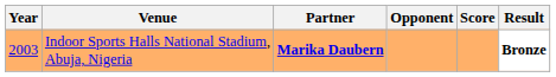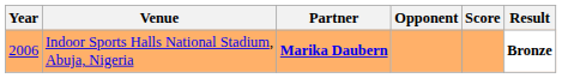Indoor Sports Halls National Stadium, Abuja, Nigeria | Year: 2003 -> 2006
